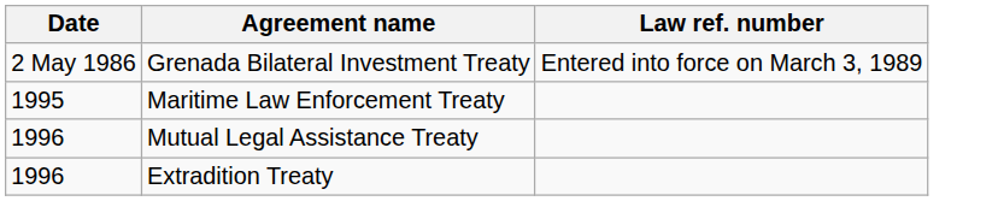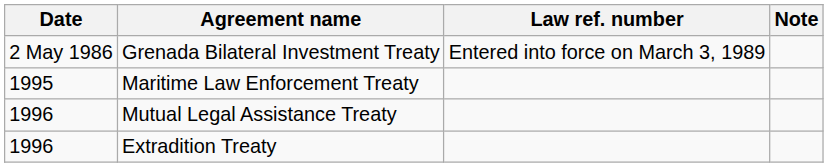+ column: Note
